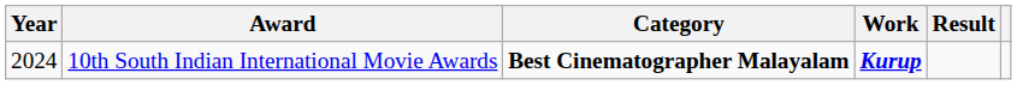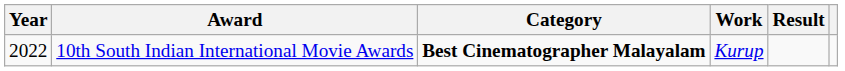10th South Indian International Movie Awards | Year: 2024 -> 2022
10th South Indian International Movie Awards | Work: bold -> normal
